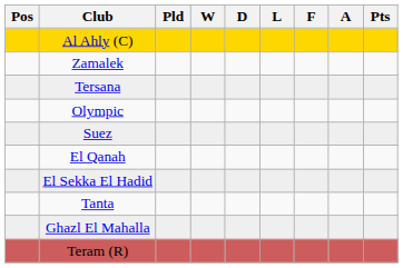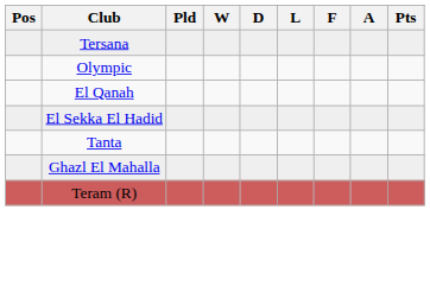- row: Al Ahly (C)
- row: Zamalek
- row: Suez
